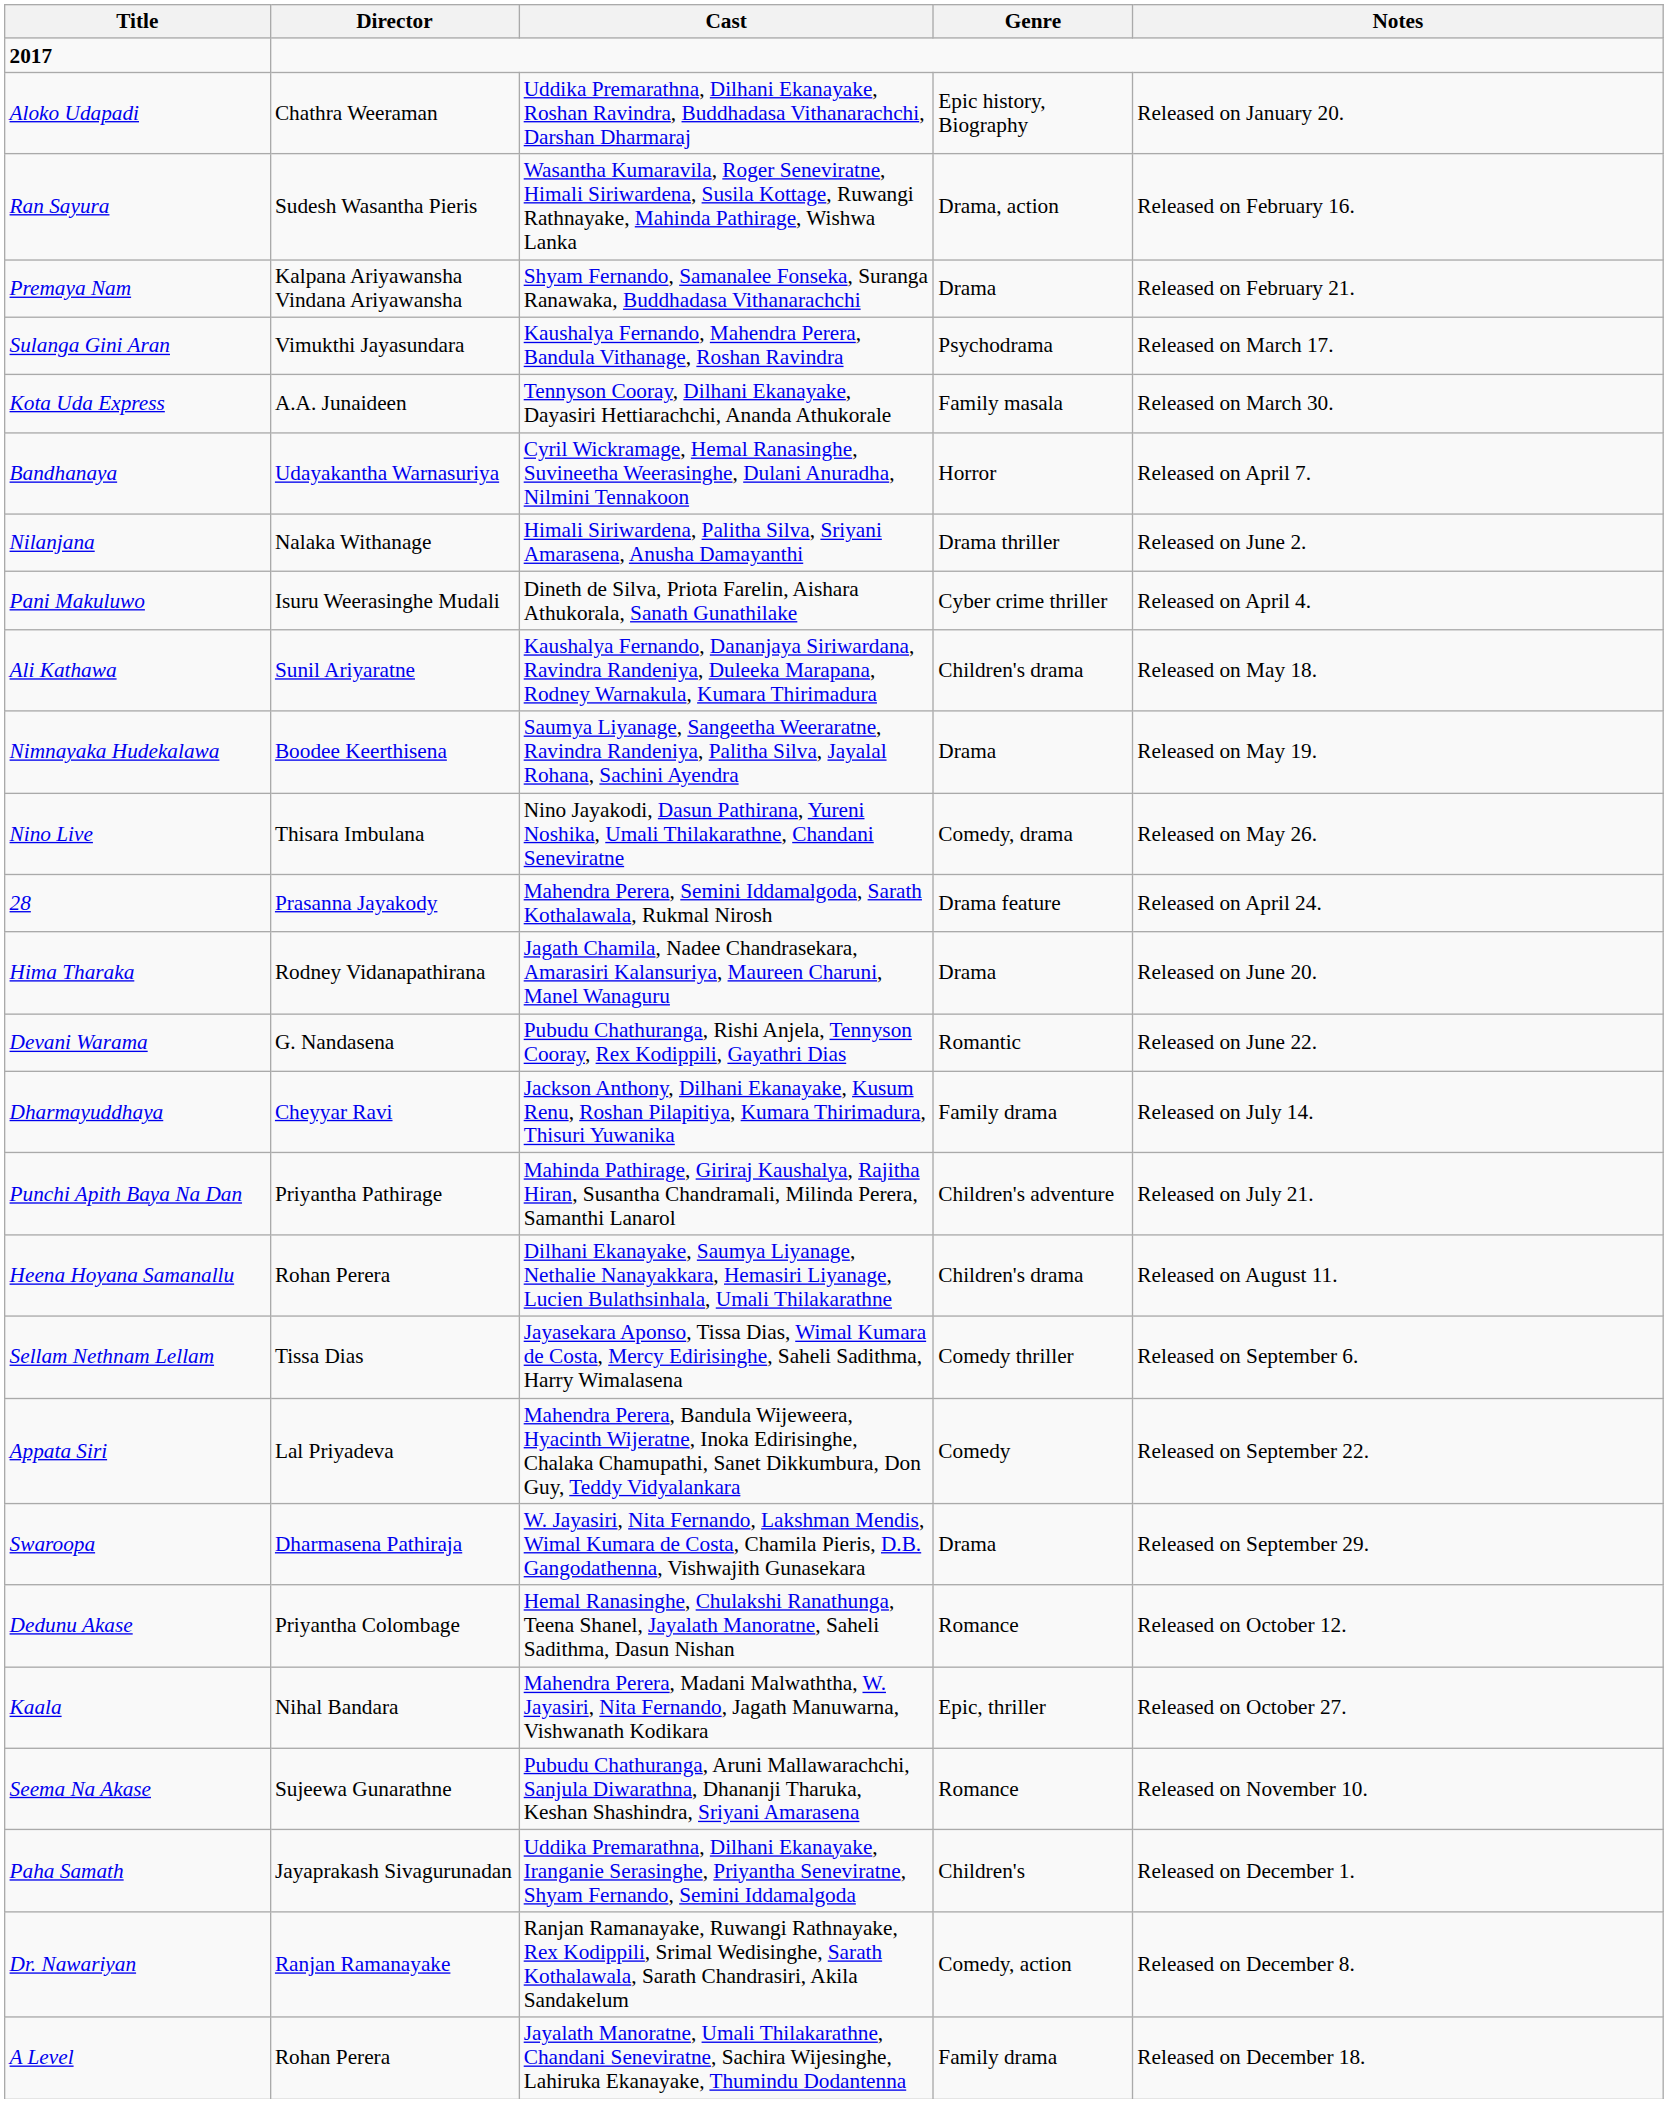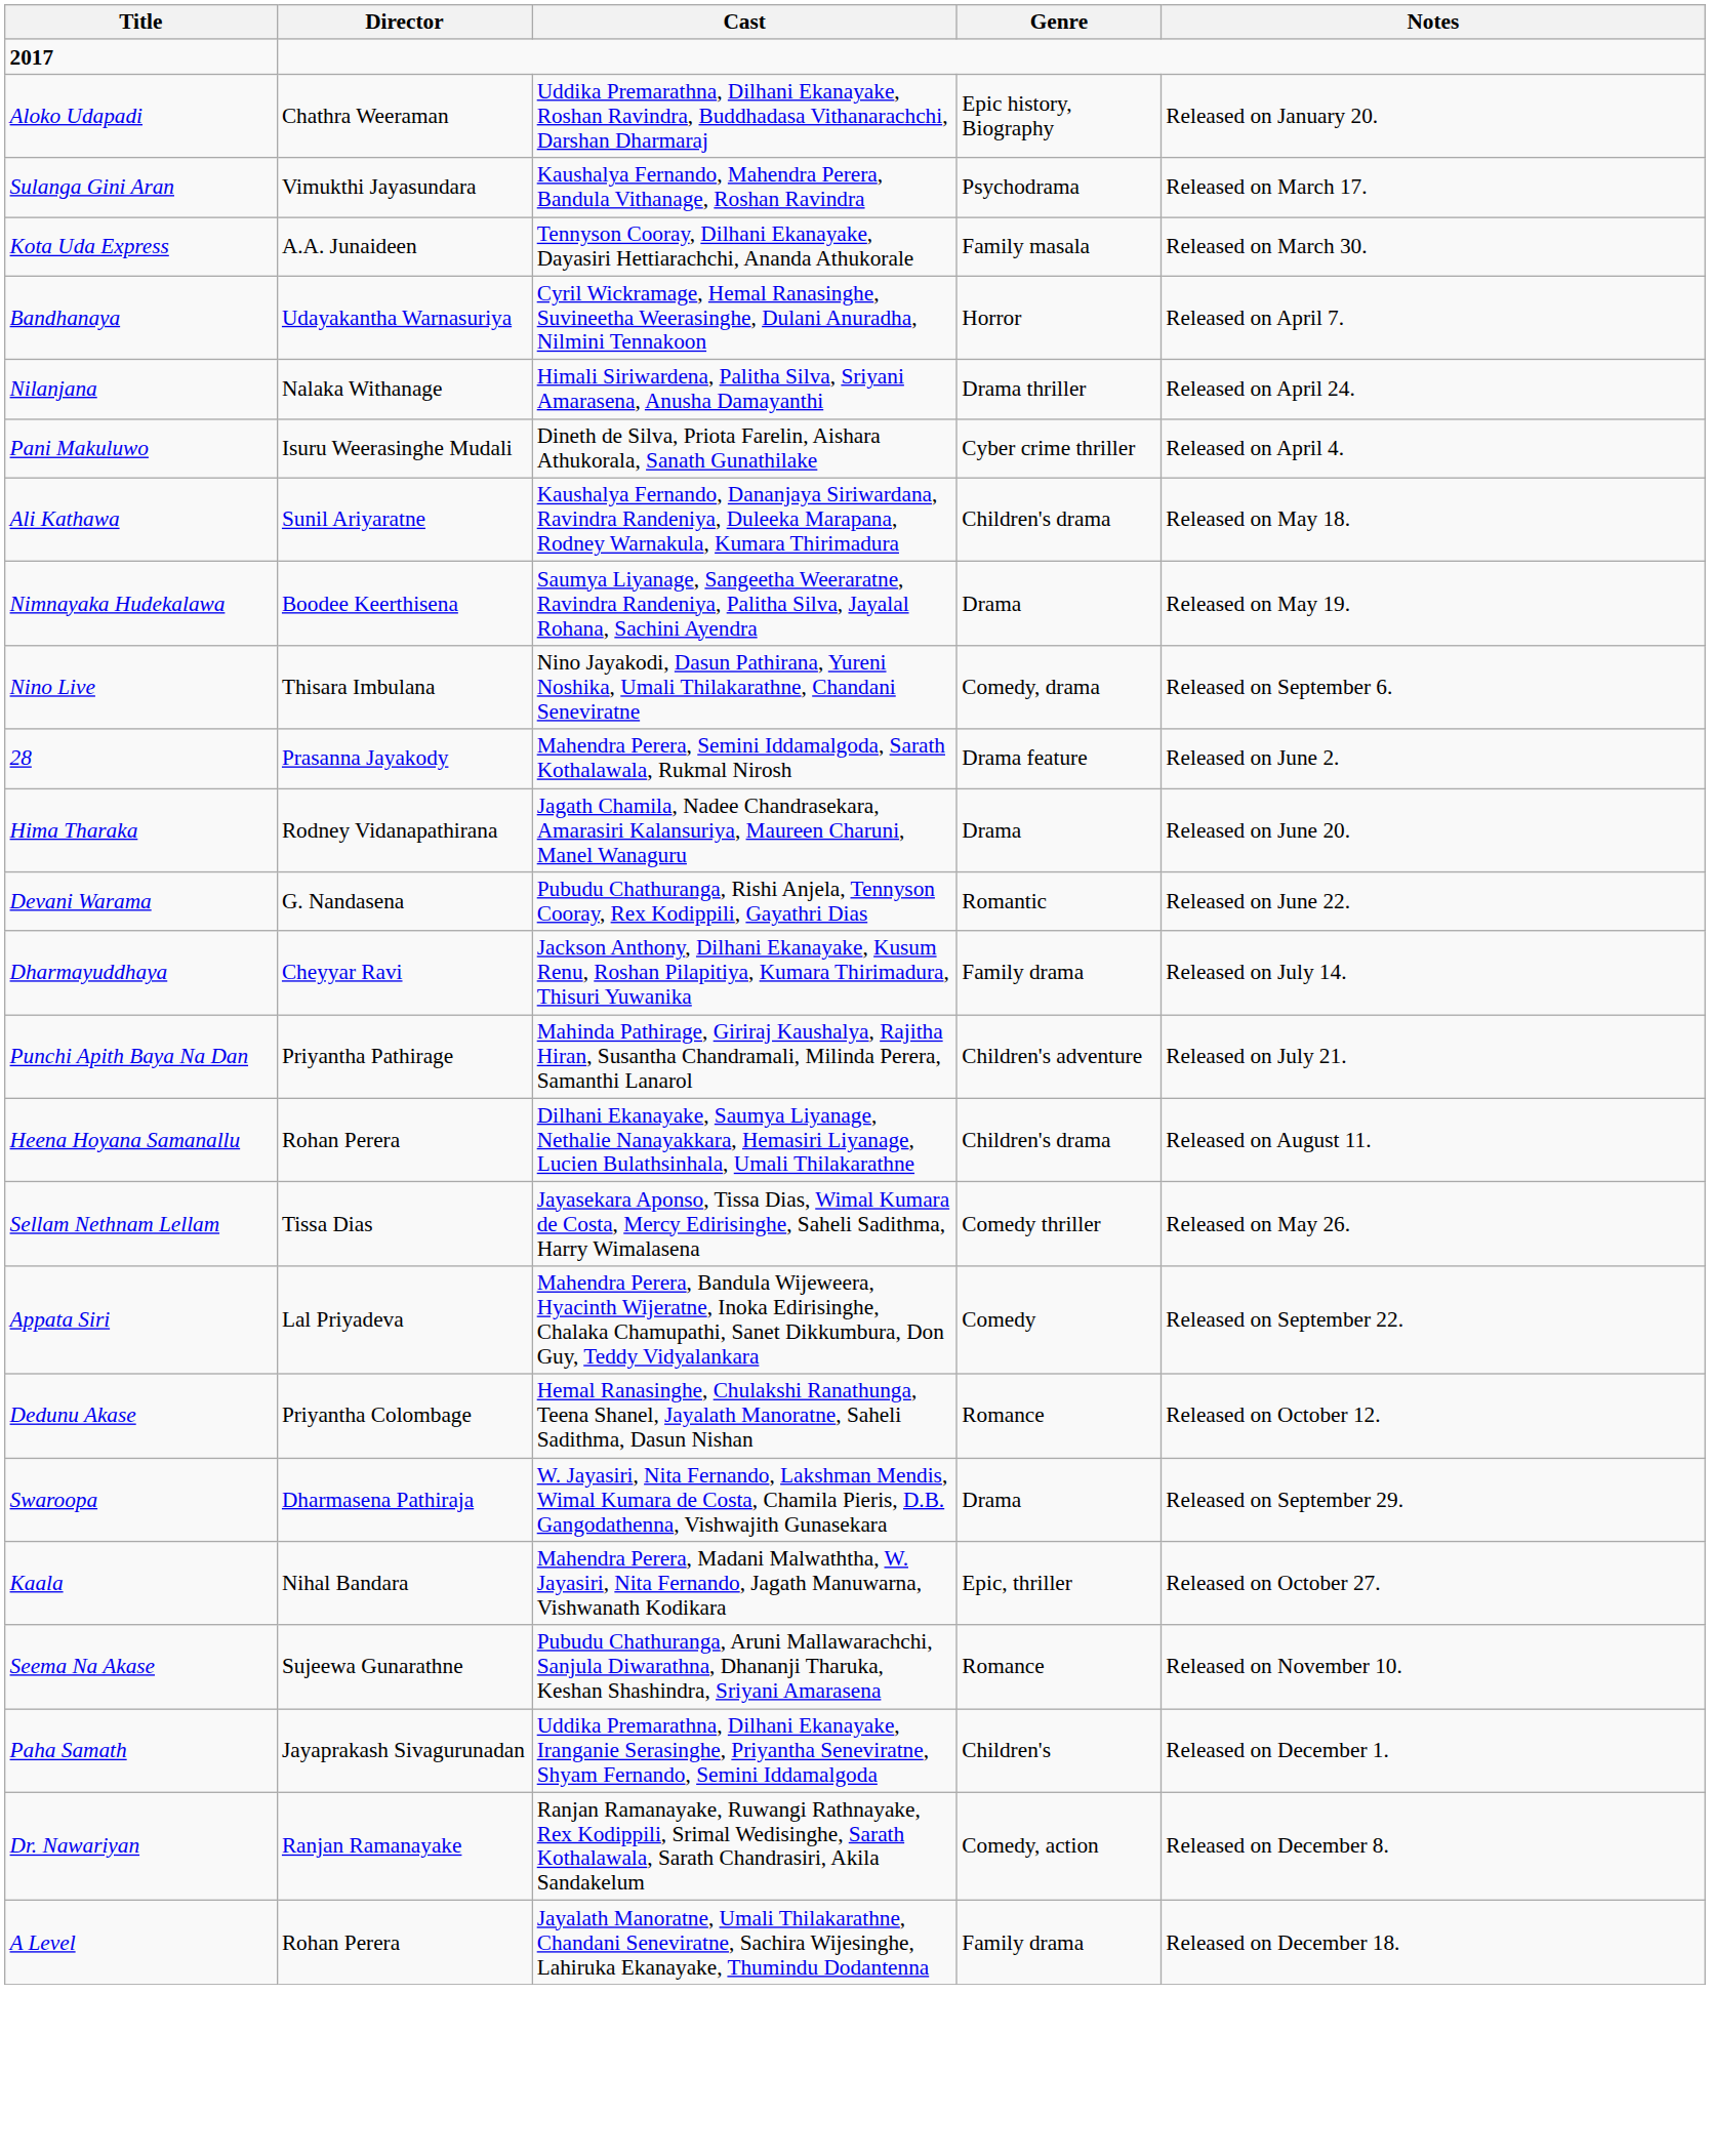- row: Ran Sayura | Sudesh Wasantha Pieris | Wasantha Kumaravila, Roger Seneviratne, Himali Siriwardena, Susila Kottage, Ruwangi Rathnayake, Mahinda Pathirage, Wishwa Lanka | Drama, action | Released on February 16.
- row: Premaya Nam | Kalpana Ariyawansha Vindana Ariyawansha | Shyam Fernando, Samanalee Fonseka, Suranga Ranawaka, Buddhadasa Vithanarachchi | Drama | Released on February 21.
Nilanjana | Notes: Released on June 2. -> Released on April 24.
Nino Live | Notes: Released on May 26. -> Released on September 6.
28 | Notes: Released on April 24. -> Released on June 2.
Sellam Nethnam Lellam | Notes: Released on September 6. -> Released on May 26.
rows swapped: Swaroopa <-> Dedunu Akase
